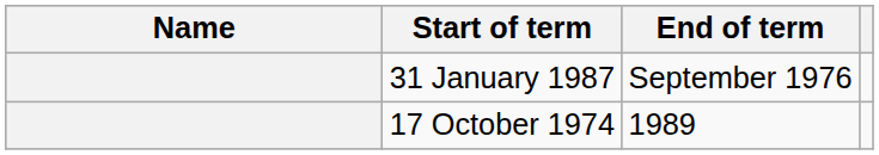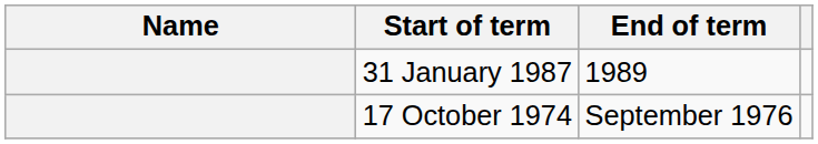31 January 1987 | End of term: September 1976 -> 1989
17 October 1974 | End of term: 1989 -> September 1976
